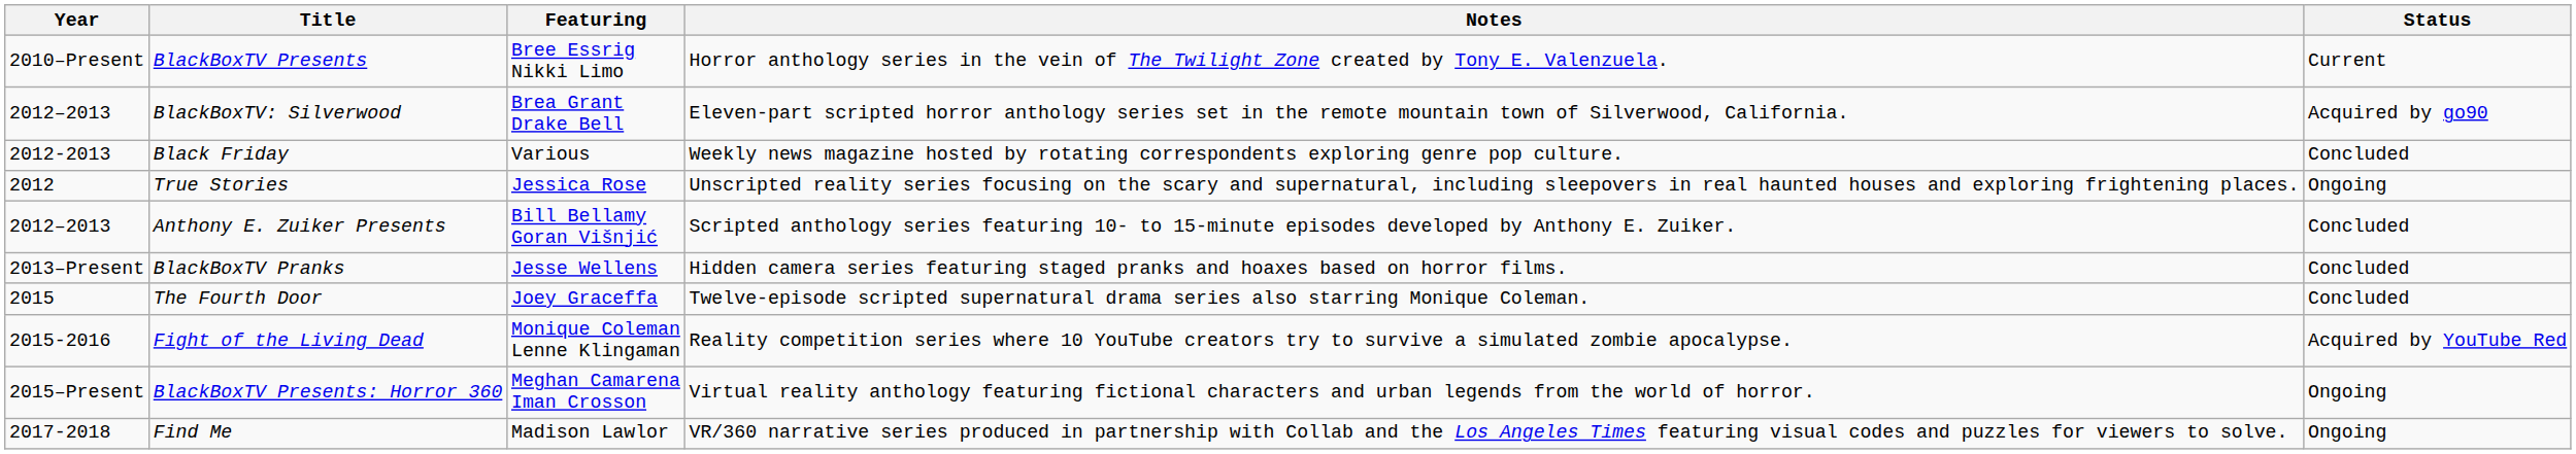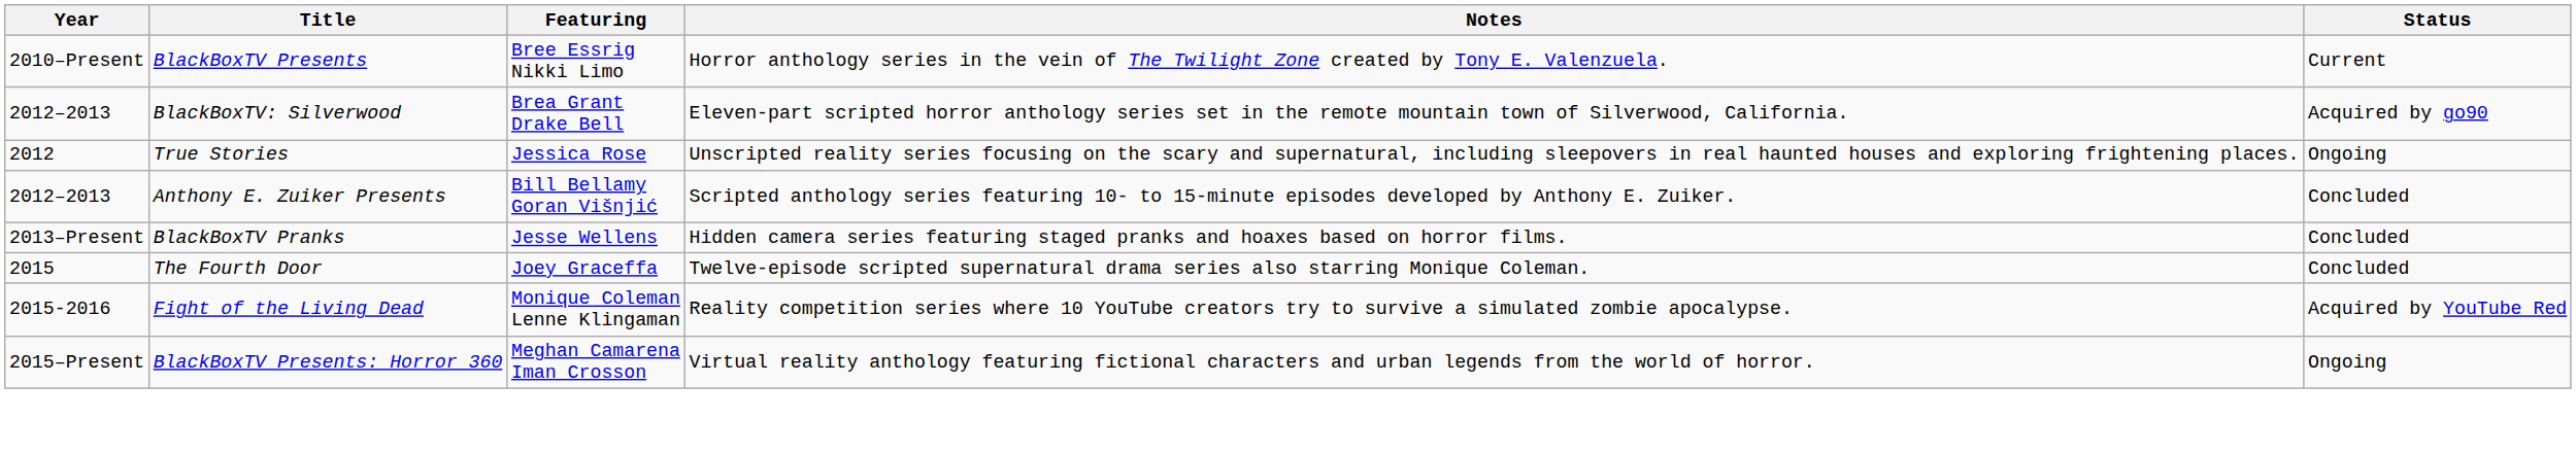- row: 2012-2013 | Black Friday | Various | Weekly news magazine hosted by rotating correspondents exploring genre pop culture. | Concluded
- row: 2017-2018 | Find Me | Madison Lawlor | VR/360 narrative series produced in partnership with Collab and the Los Angeles Times featuring visual codes and puzzles for viewers to solve. | Ongoing
